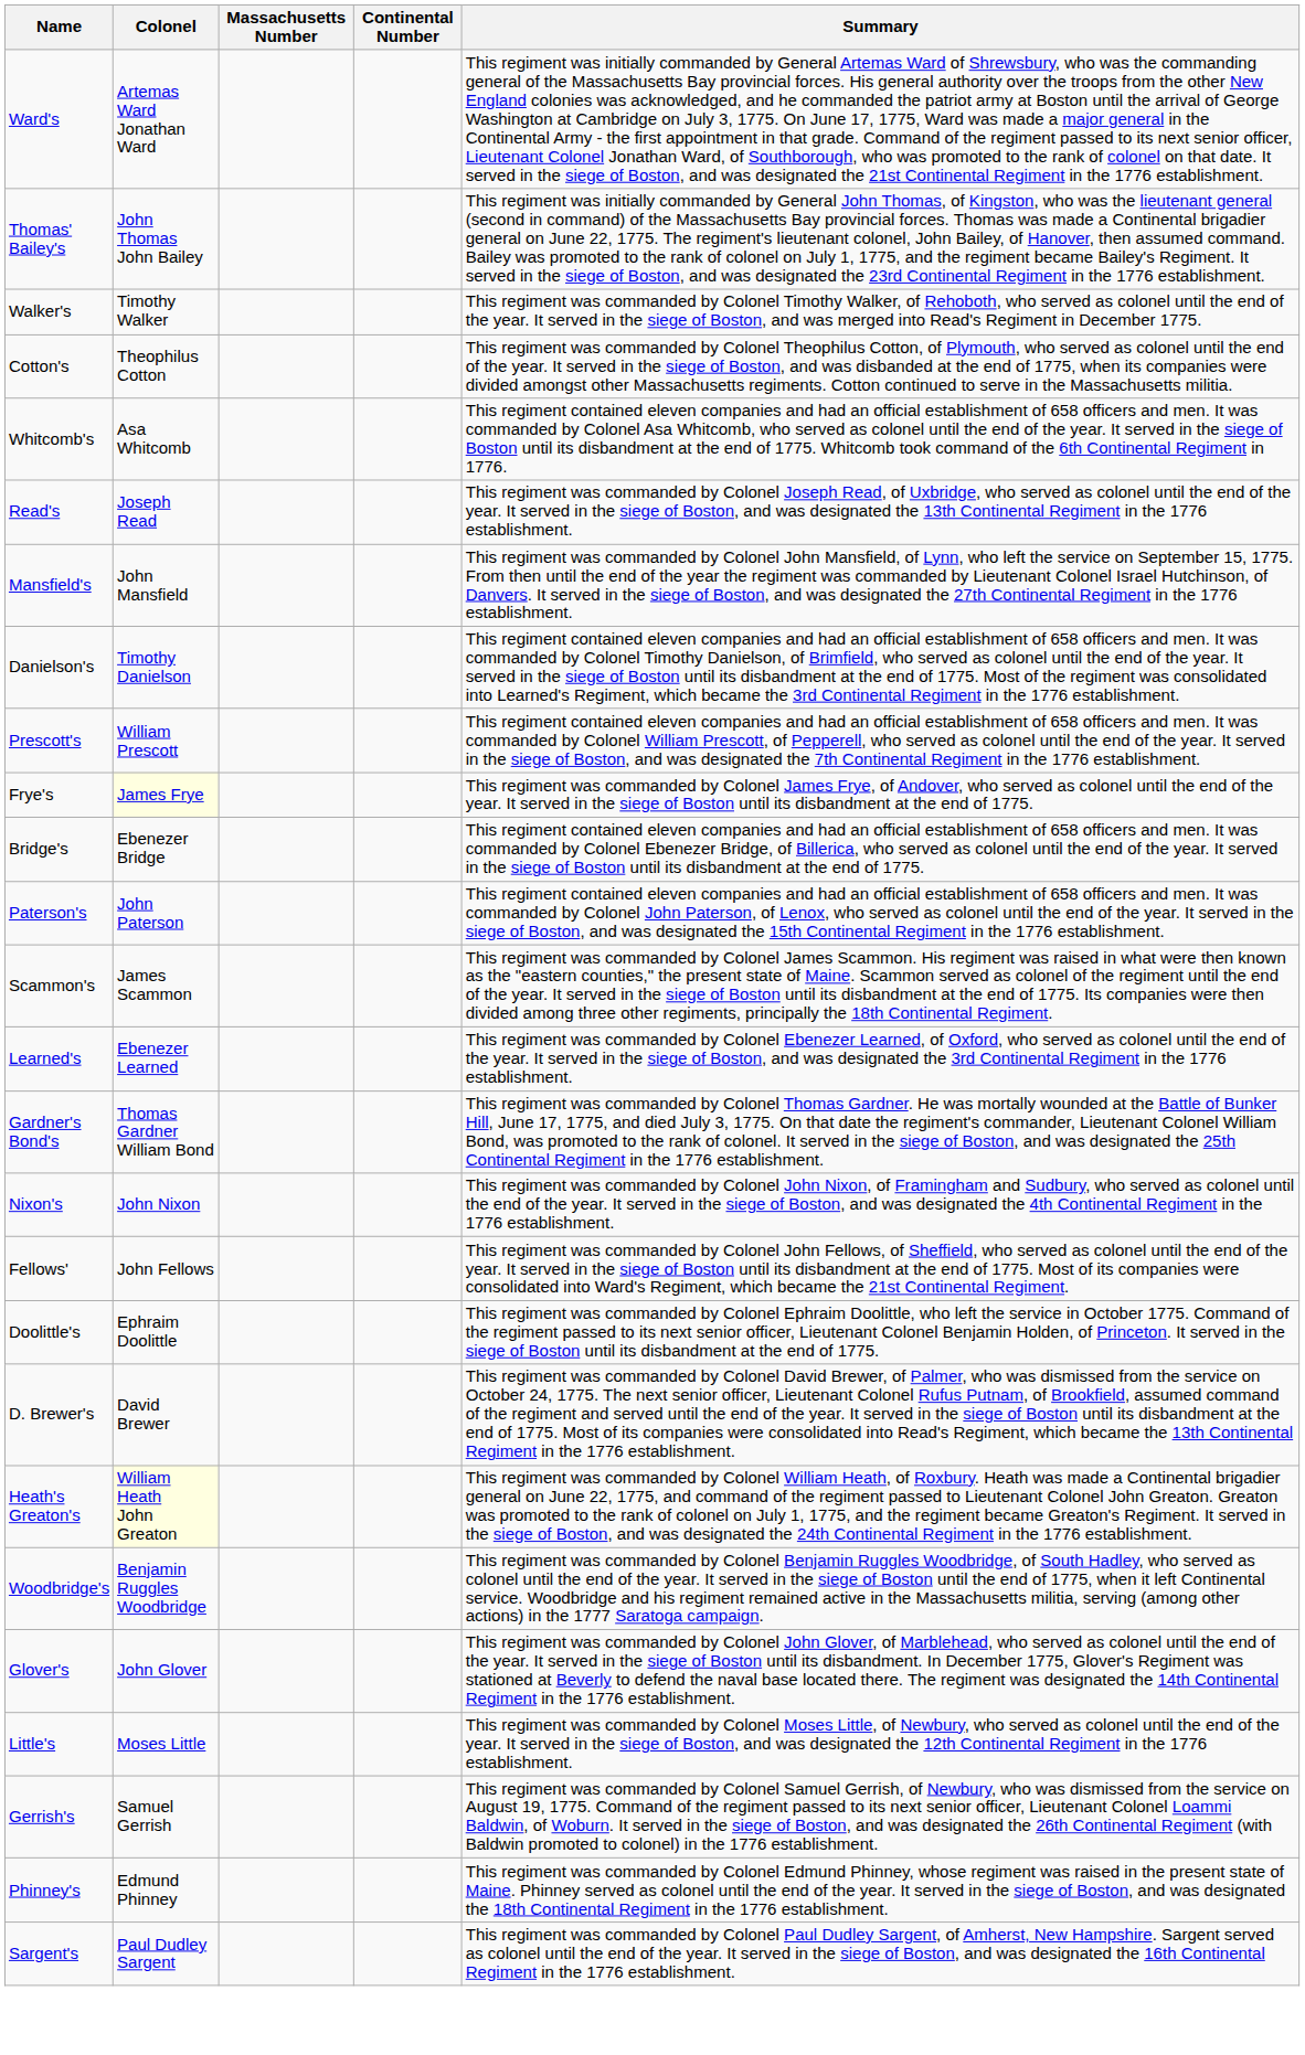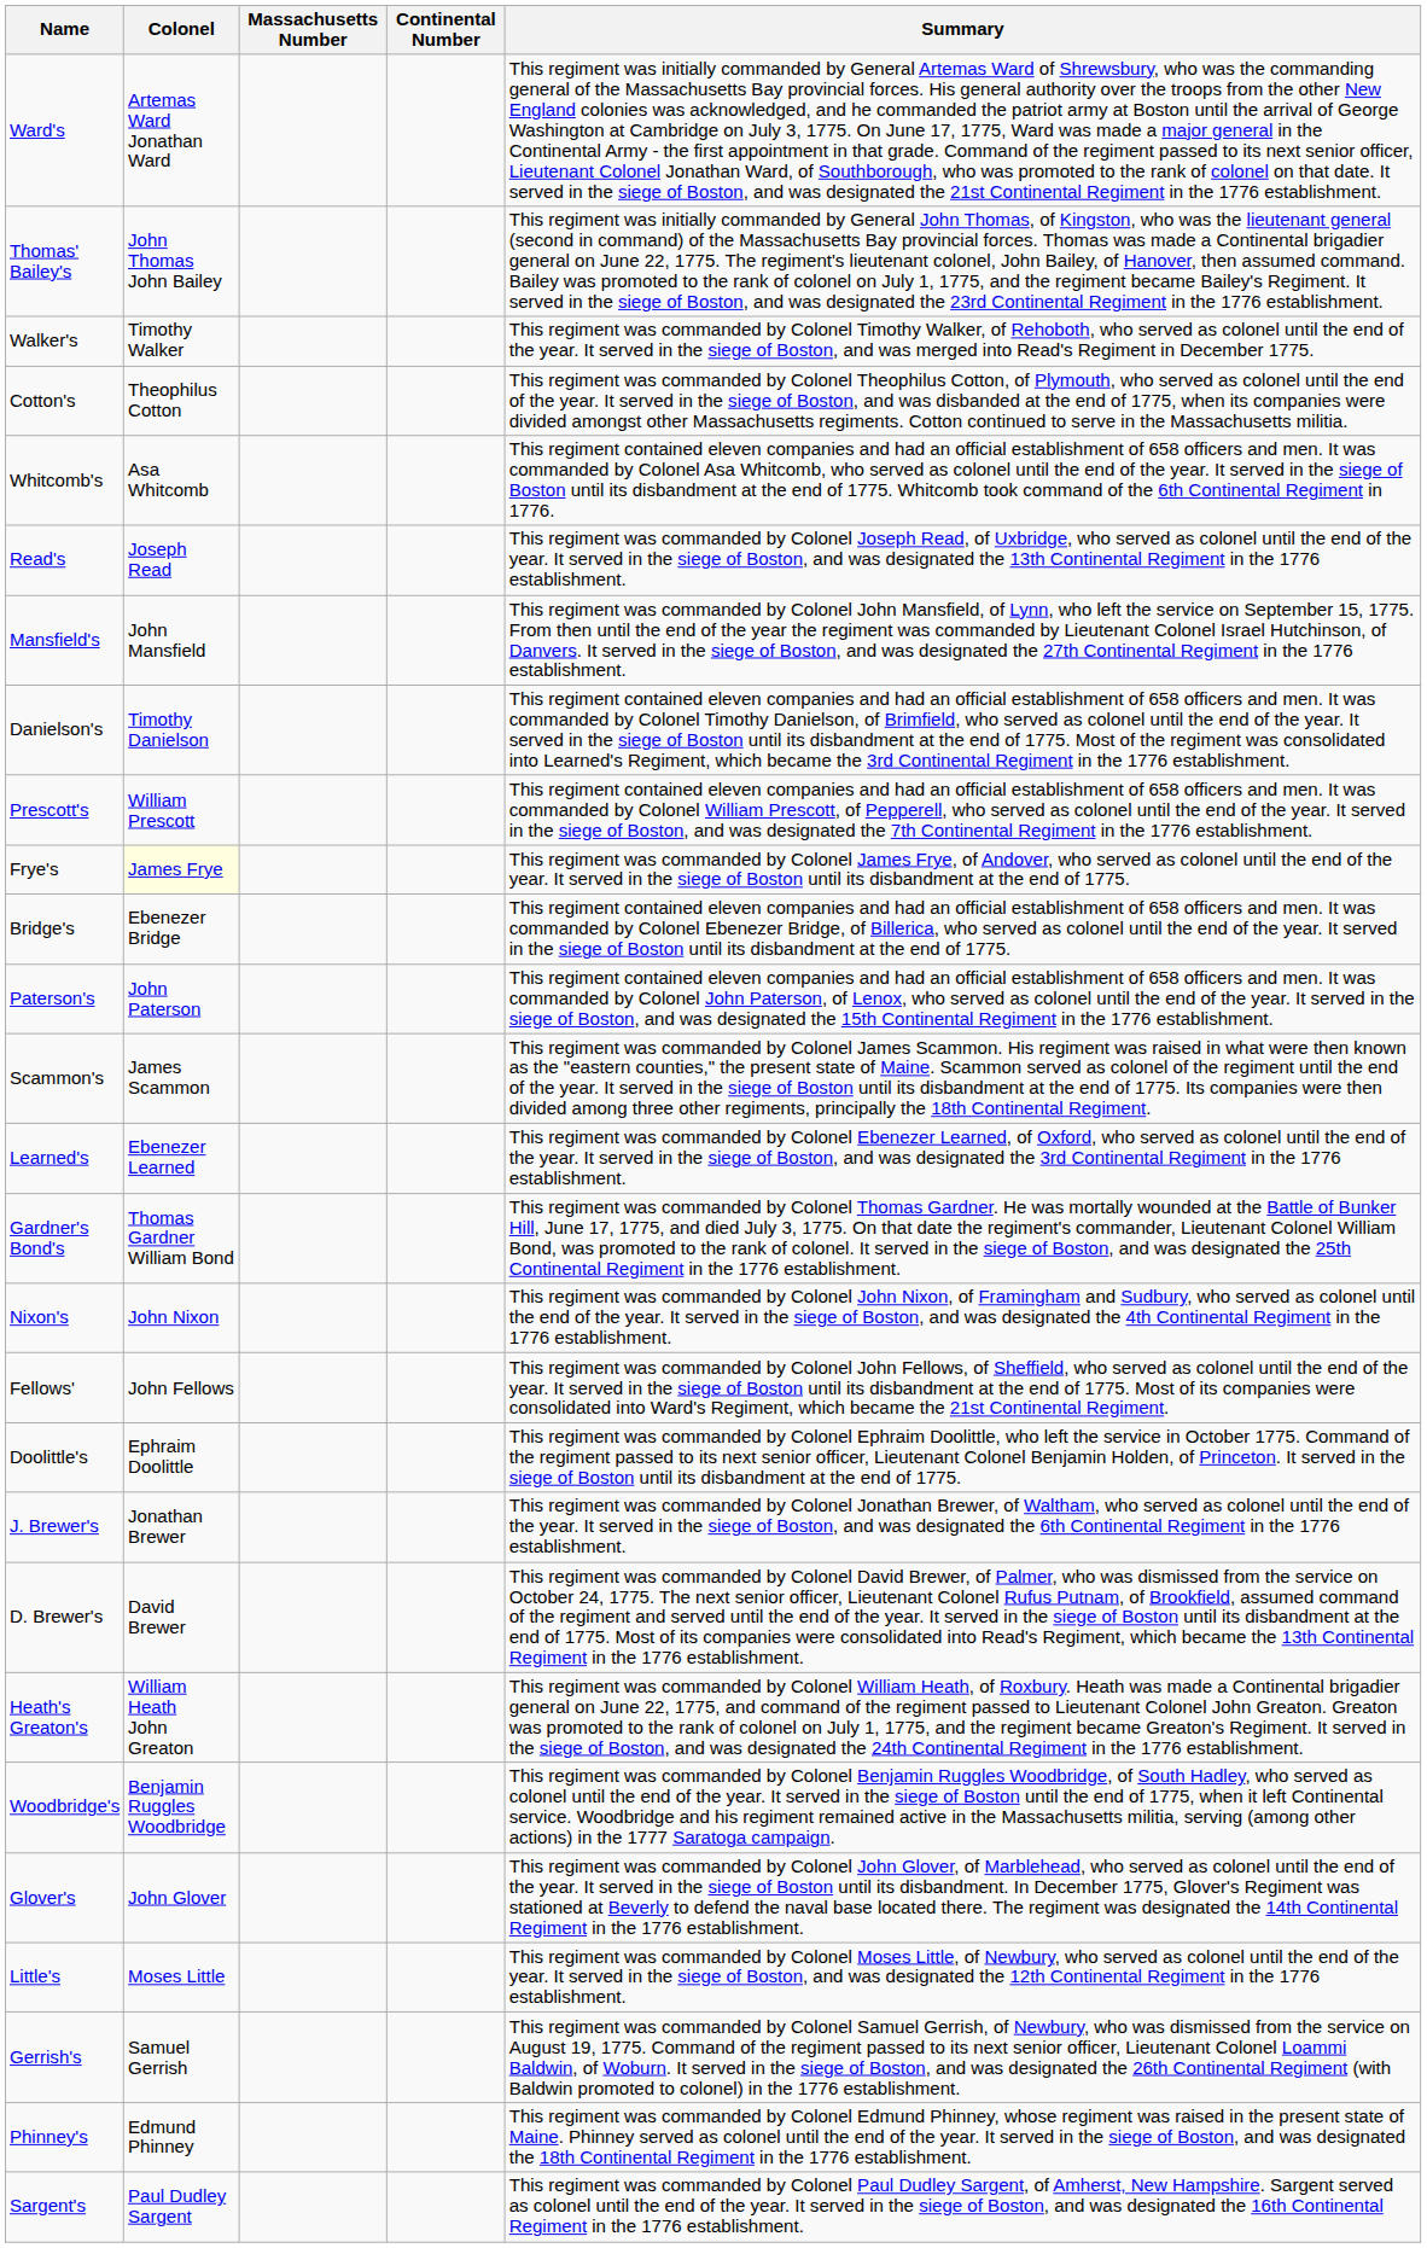+ row: J. Brewer's | Jonathan Brewer | This regiment was commanded by Colonel Jonathan Brewer, of Waltham, who served as colonel until the end of the year. It served in the siege of Boston, and was designated the 6th Continental Regiment in the 1776 establishment.
Heath's Greaton's | Colonel: lightyellow background -> no background
